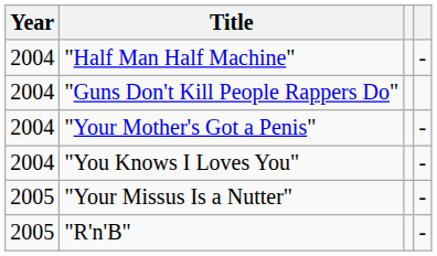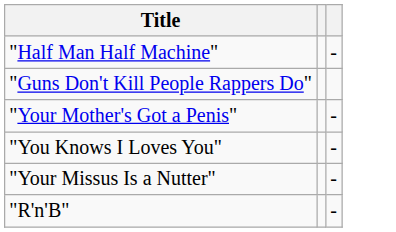- column: Year | 2004 | 2004 | 2004 | 2004 | 2005 | 2005
